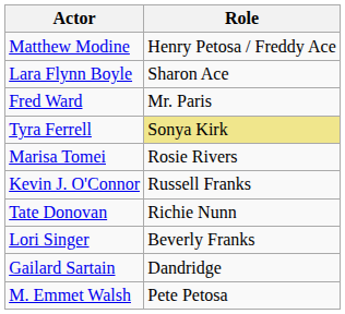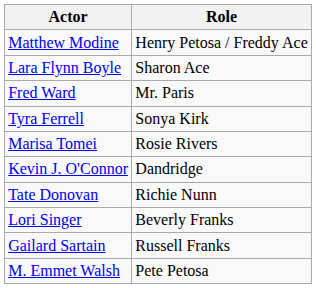Tyra Ferrell | Role: khaki background -> no background
Kevin J. O'Connor | Role: Russell Franks -> Dandridge
Gailard Sartain | Role: Dandridge -> Russell Franks
